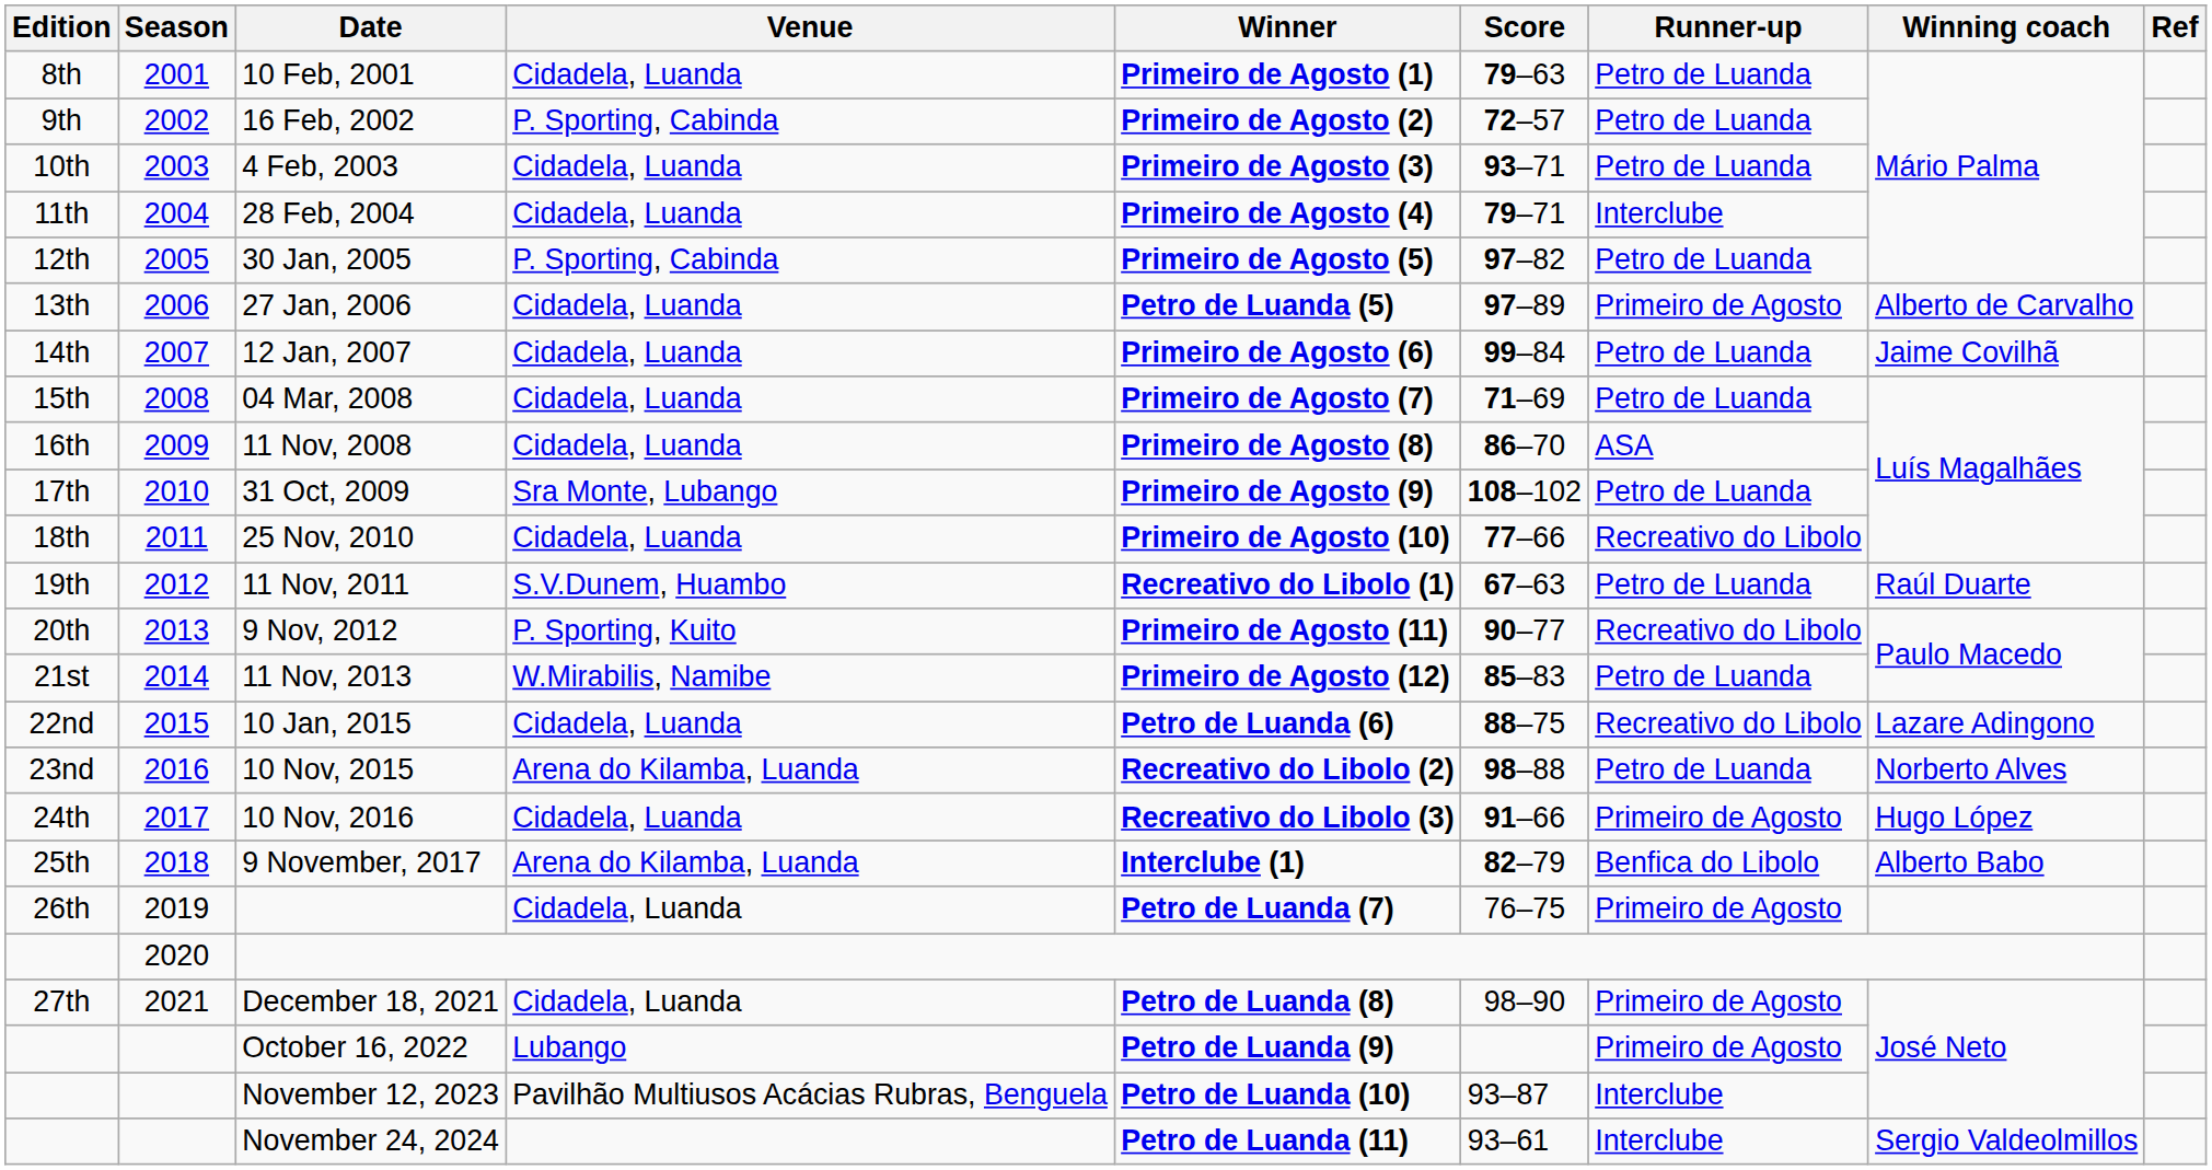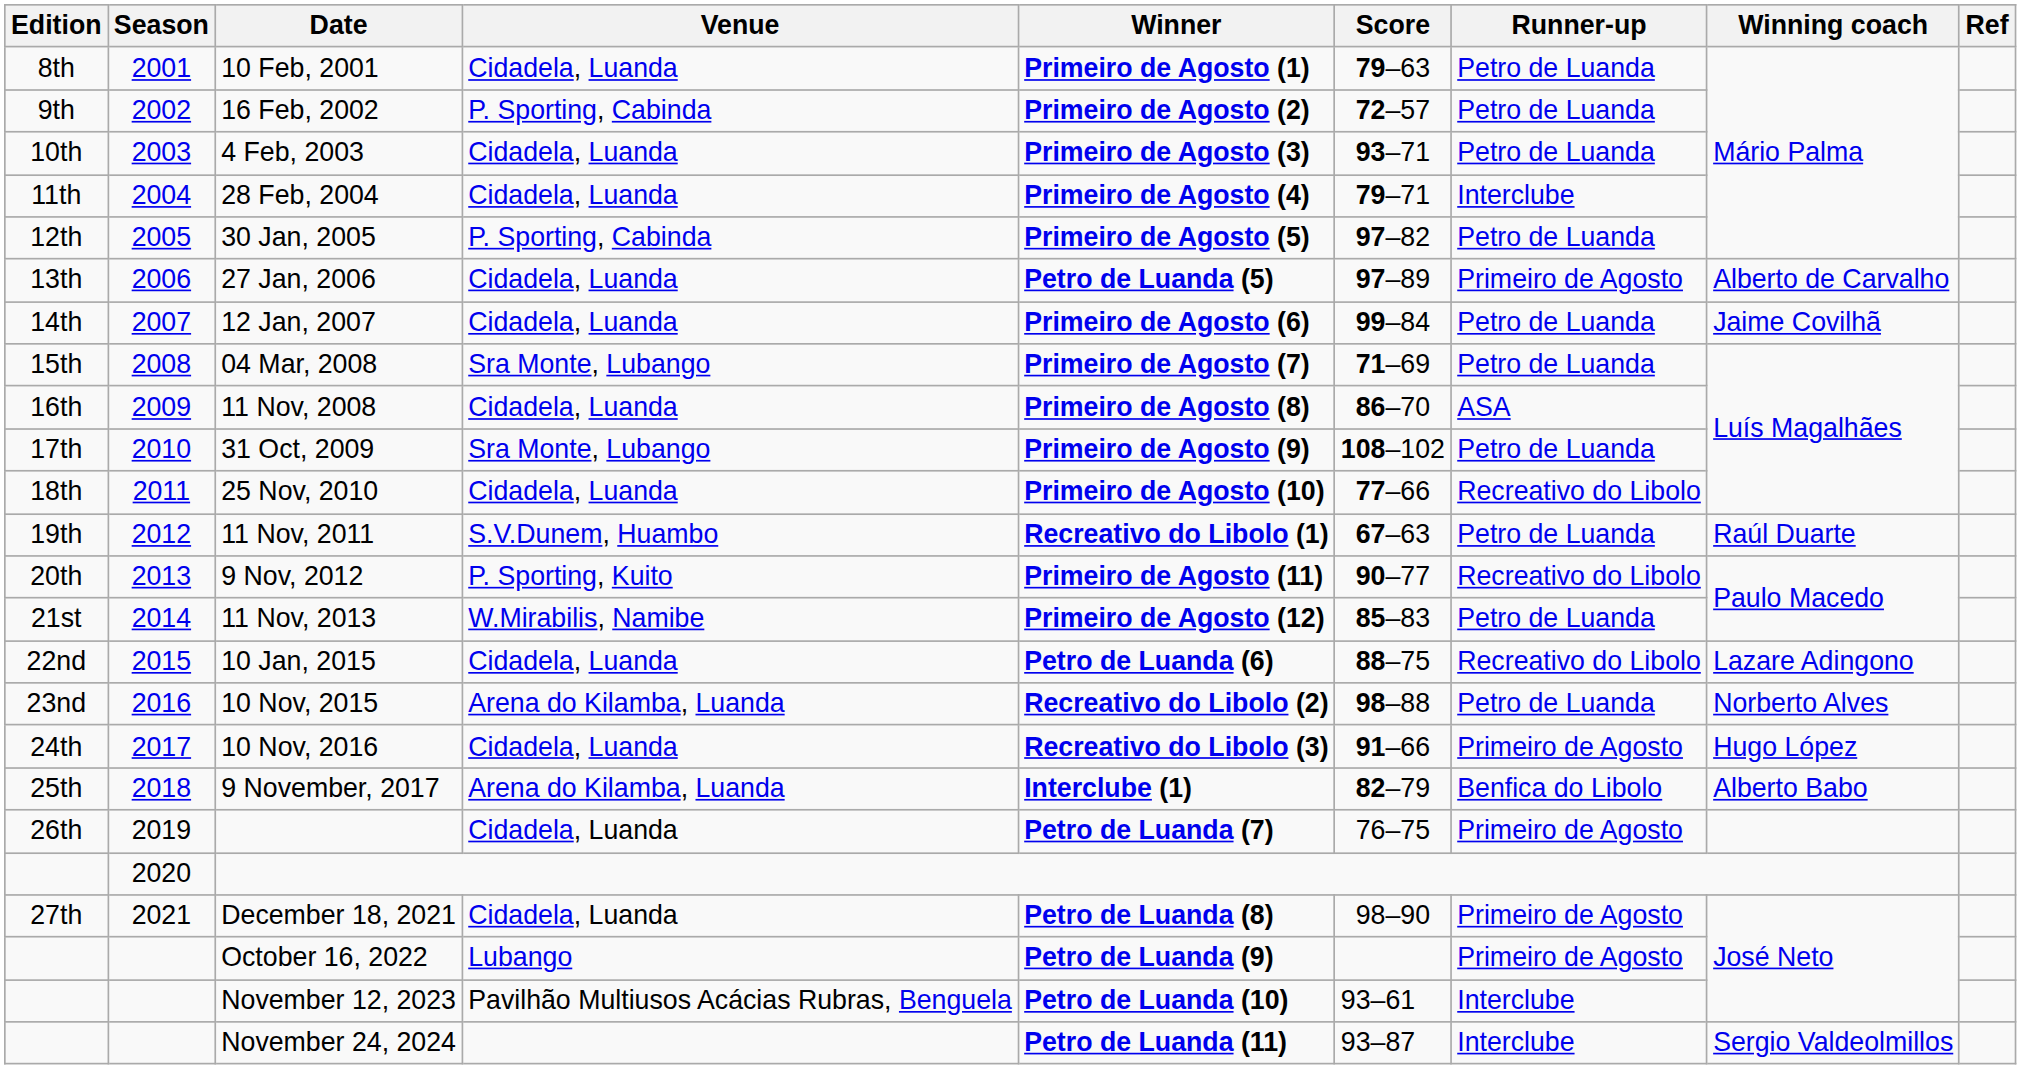04 Mar, 2008 | Venue: Cidadela, Luanda -> Sra Monte, Lubango
November 12, 2023 | Score: 93–87 -> 93–61
November 24, 2024 | Score: 93–61 -> 93–87
